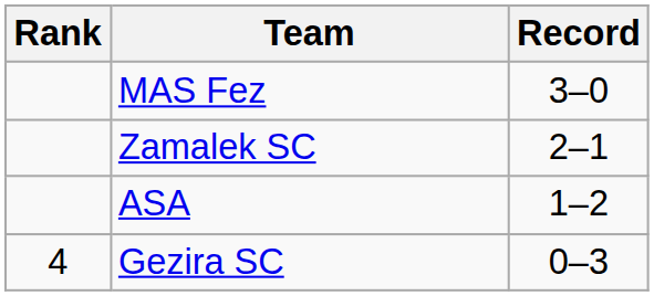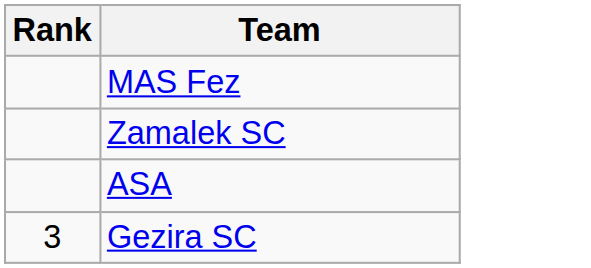- column: Record | 3–0 | 2–1 | 1–2 | 0–3
Gezira SC | Rank: 4 -> 3
